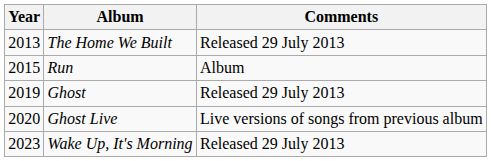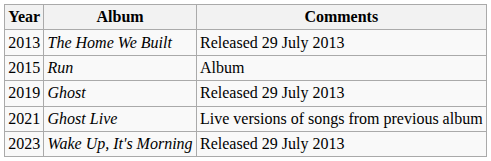Ghost Live | Year: 2020 -> 2021
